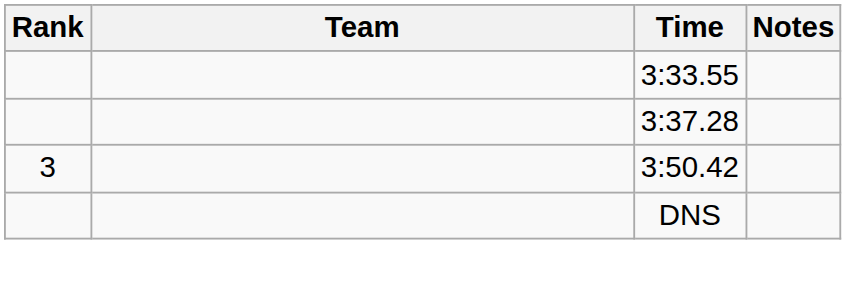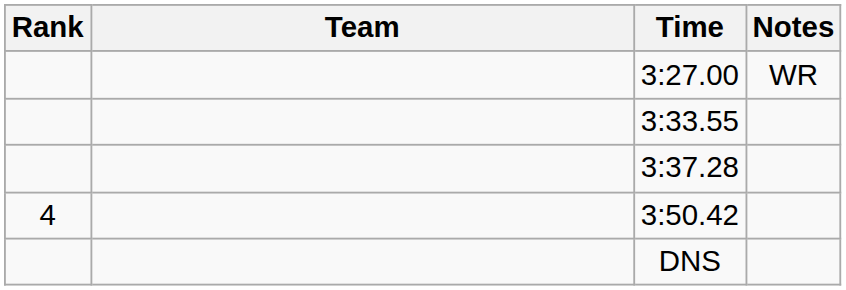+ row: 3:27.00 | WR
3:50.42 | Rank: 3 -> 4
